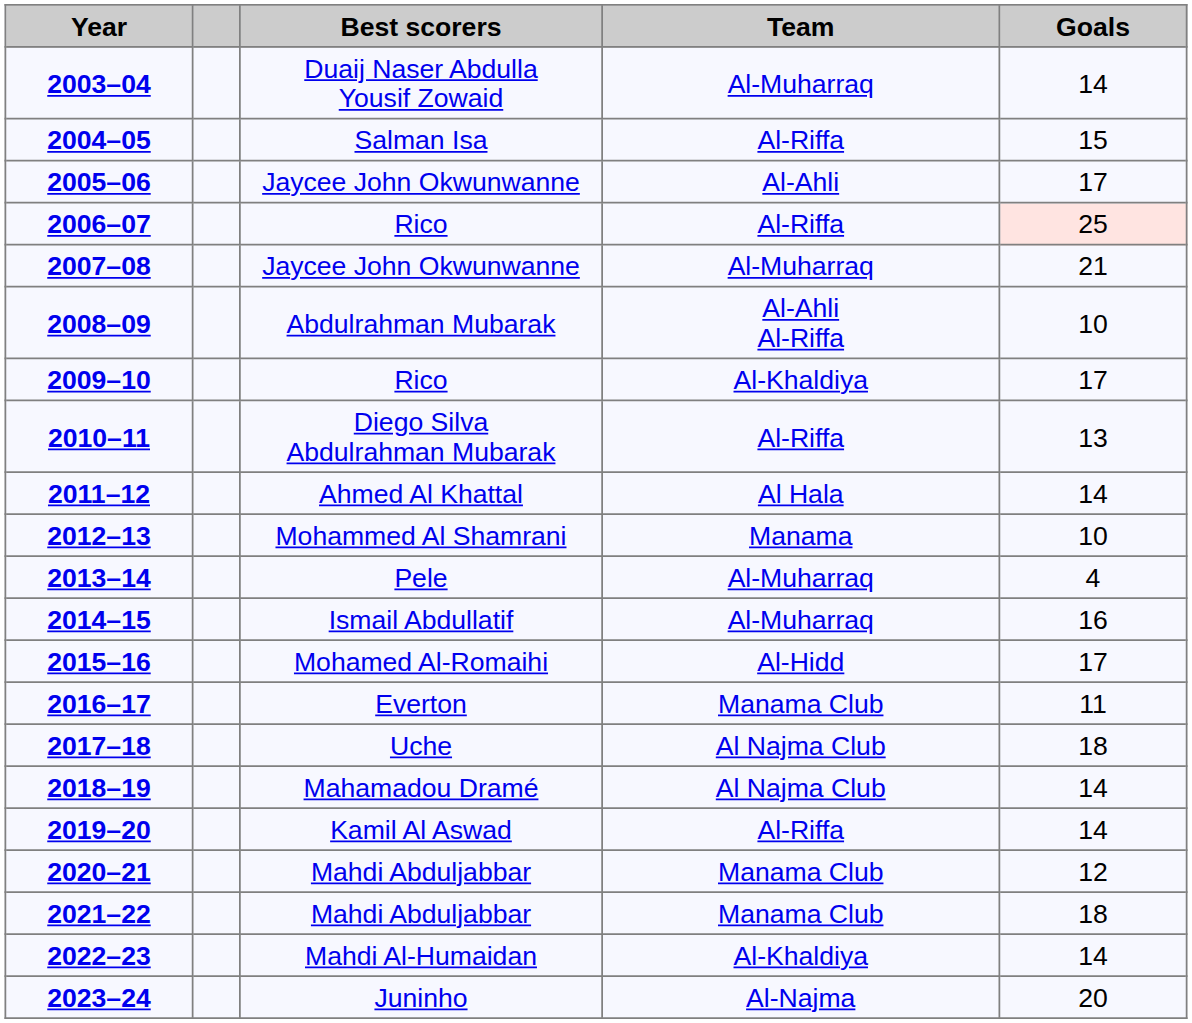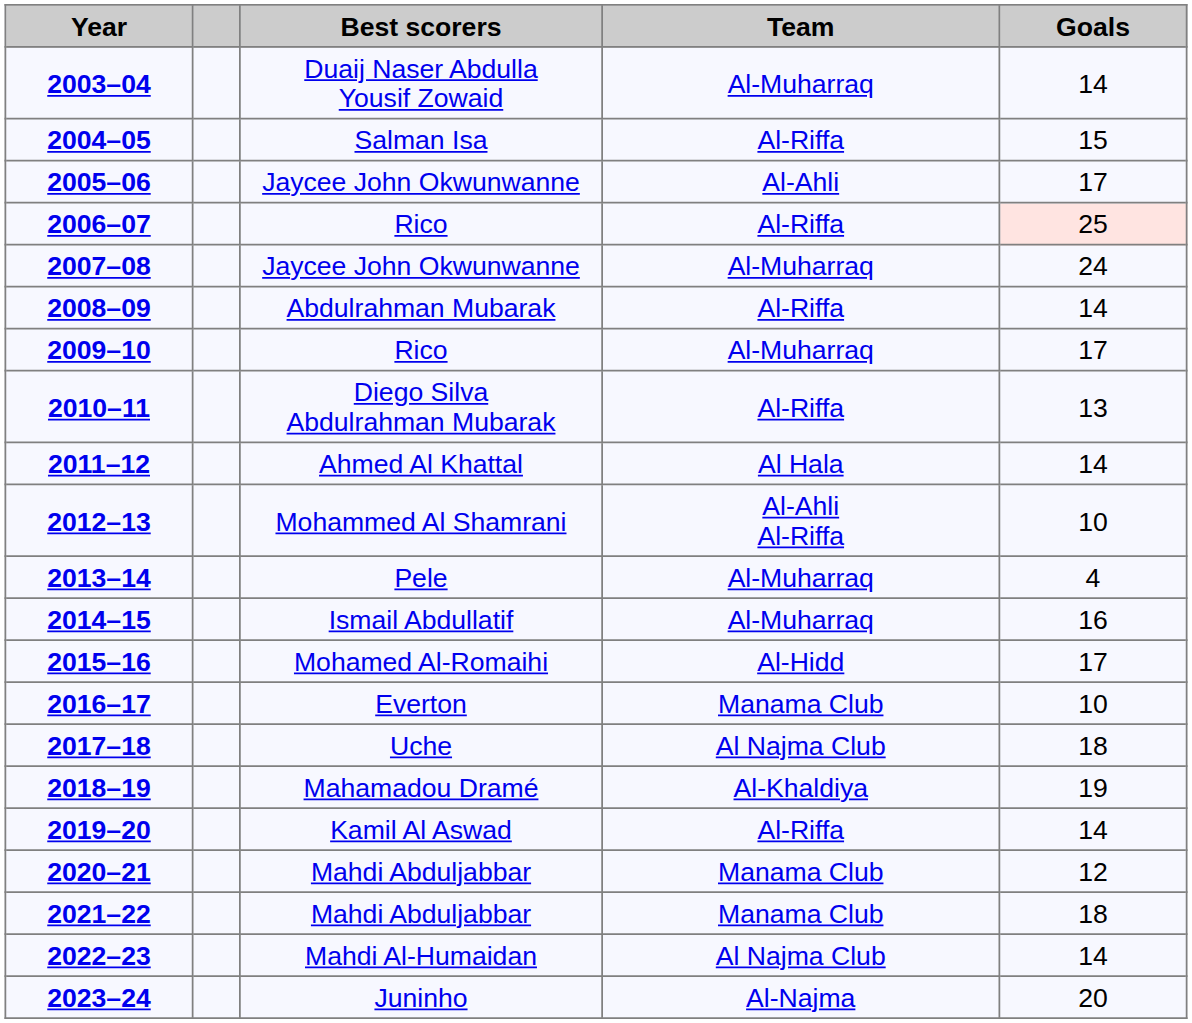2007–08 | Goals: 21 -> 24
2008–09 | Team: Al-Ahli Al-Riffa -> Al-Riffa
2008–09 | Goals: 10 -> 14
2009–10 | Team: Al-Khaldiya -> Al-Muharraq
2012–13 | Team: Manama -> Al-Ahli Al-Riffa
2016–17 | Goals: 11 -> 10
2018–19 | Team: Al Najma Club -> Al-Khaldiya
2018–19 | Goals: 14 -> 19
2022–23 | Team: Al-Khaldiya -> Al Najma Club
